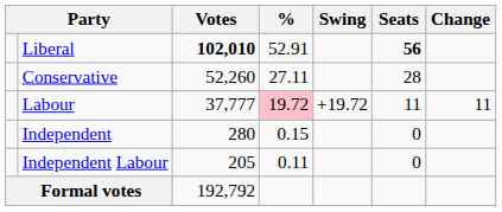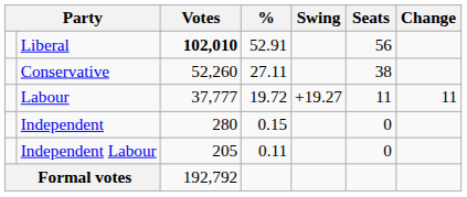Liberal | Seats: bold -> normal
Conservative | Seats: 28 -> 38
Labour | %: pink background -> no background
Labour | Swing: +19.72 -> +19.27
